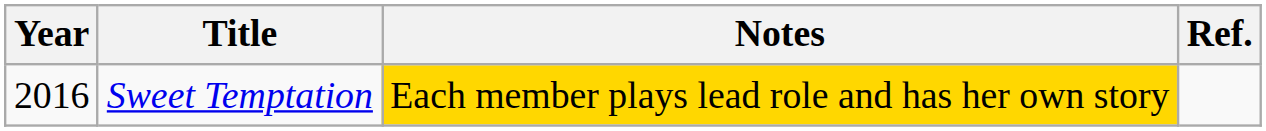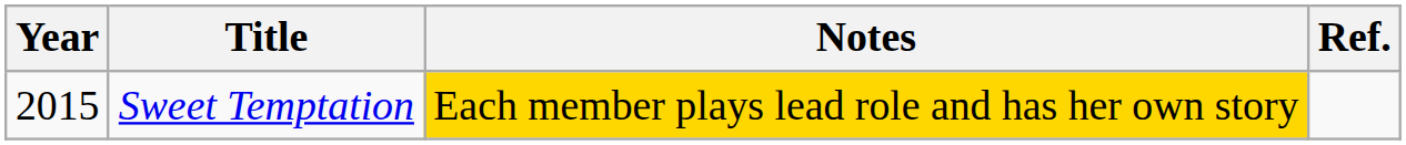Sweet Temptation | Year: 2016 -> 2015
